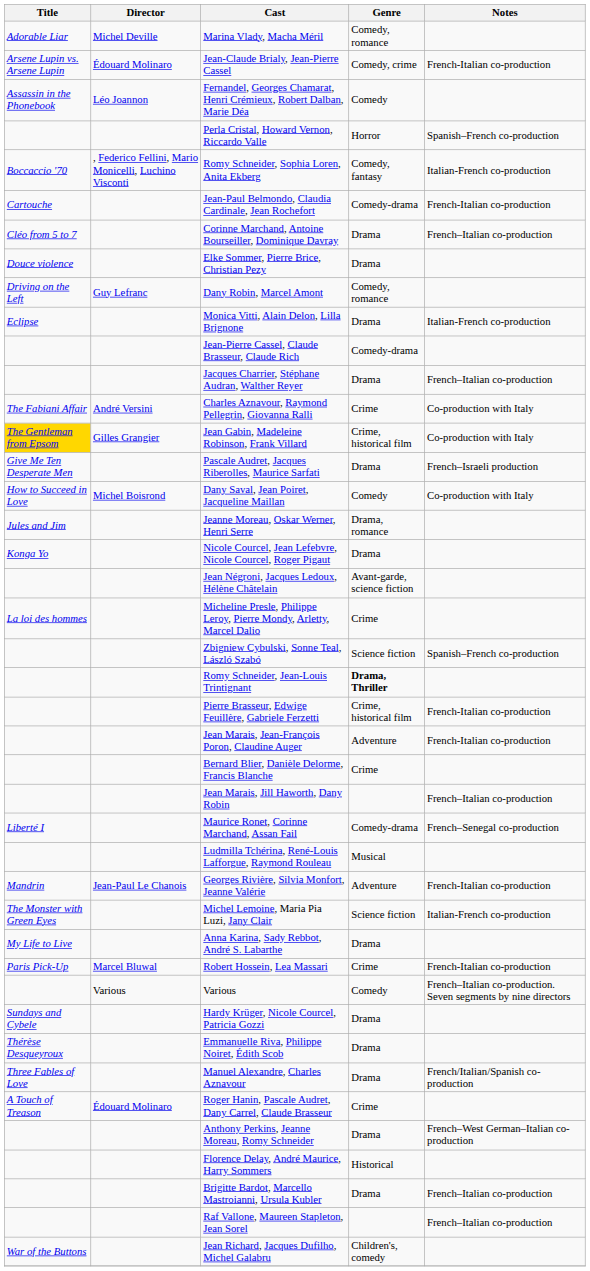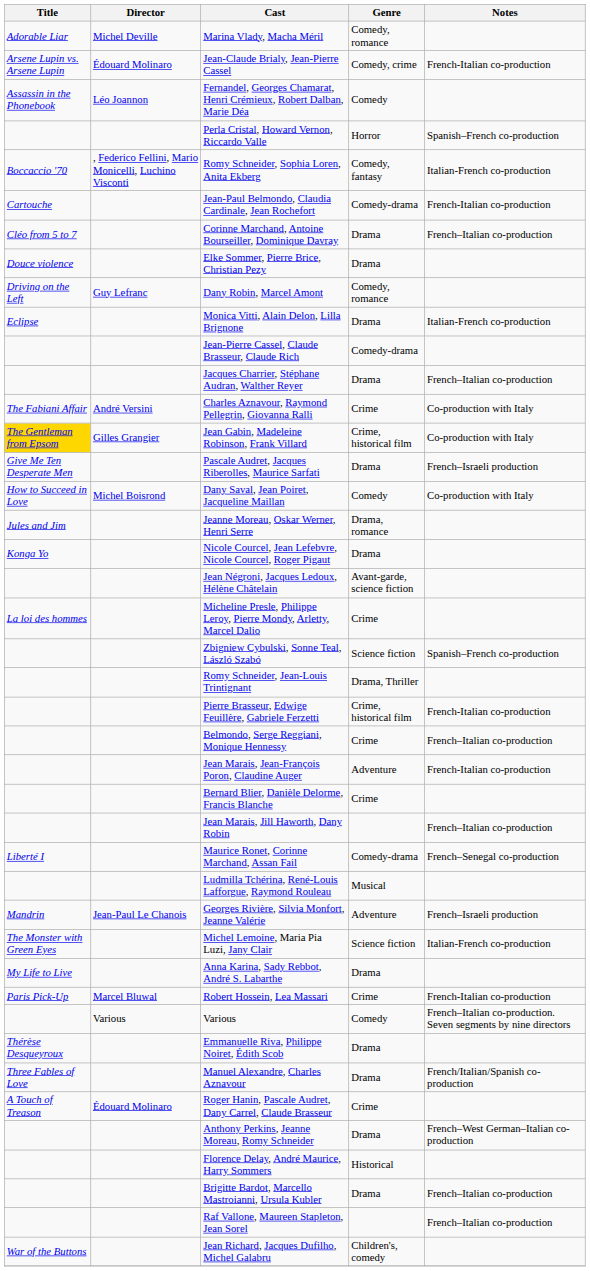Romy Schneider, Jean-Louis Trintignant | Genre: bold -> normal
+ row: Belmondo, Serge Reggiani, Monique Hennessy | Crime | French–Italian co-production
Georges Rivière, Silvia Monfort, Jeanne Valérie | Notes: French-Italian co-production -> French–Israeli production
- row: Sundays and Cybele | Hardy Krüger, Nicole Courcel, Patricia Gozzi | Drama
